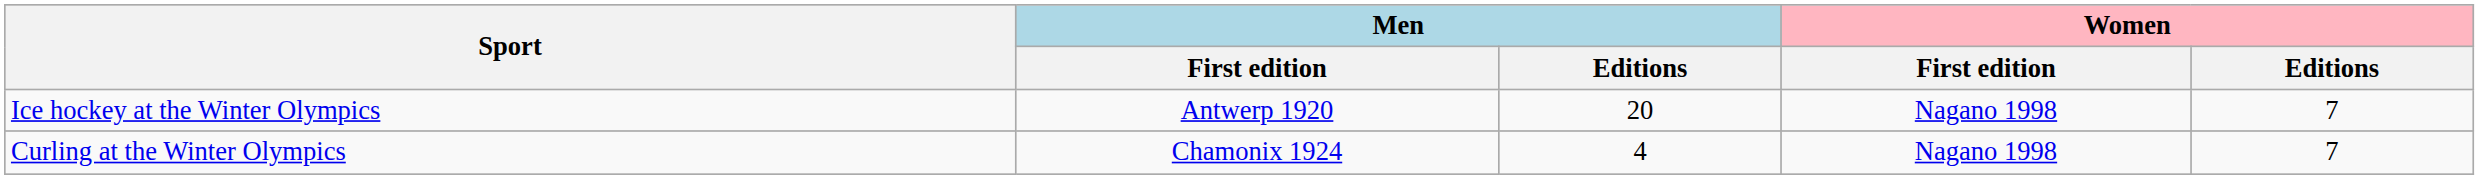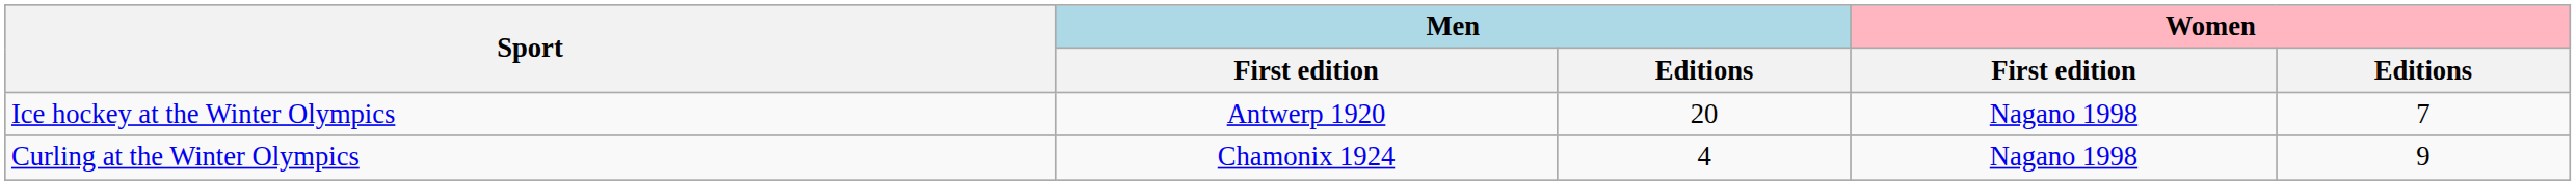Curling at the Winter Olympics | Women / Editions: 7 -> 9
